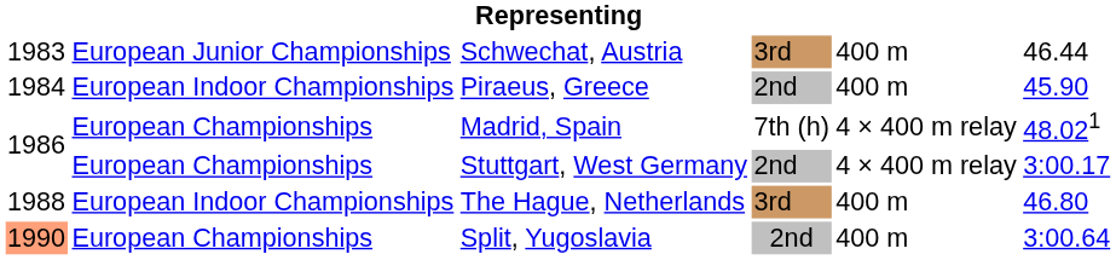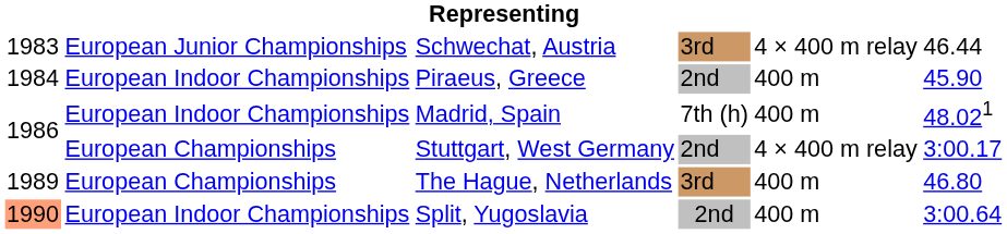Schwechat, Austria | column 5: 400 m -> 4 × 400 m relay
Madrid, Spain | column 2: European Championships -> European Indoor Championships
Madrid, Spain | column 5: 4 × 400 m relay -> 400 m
The Hague, Netherlands | column 1: 1988 -> 1989
The Hague, Netherlands | column 2: European Indoor Championships -> European Championships
Split, Yugoslavia | column 2: European Championships -> European Indoor Championships
